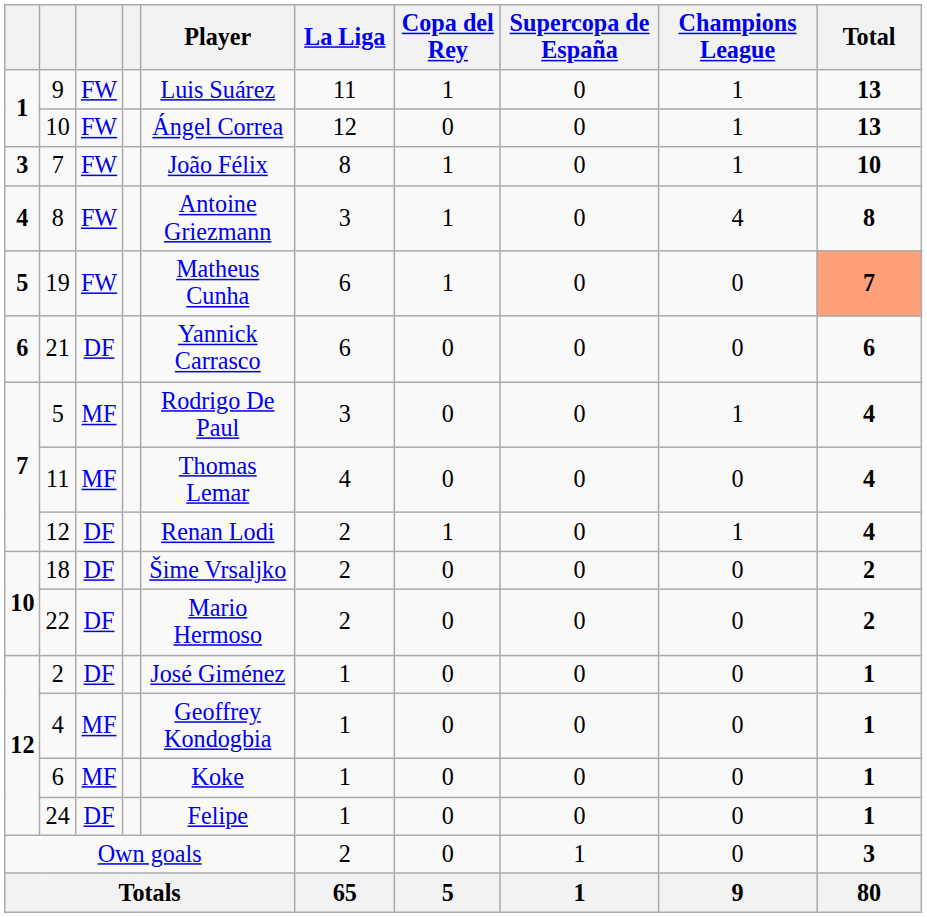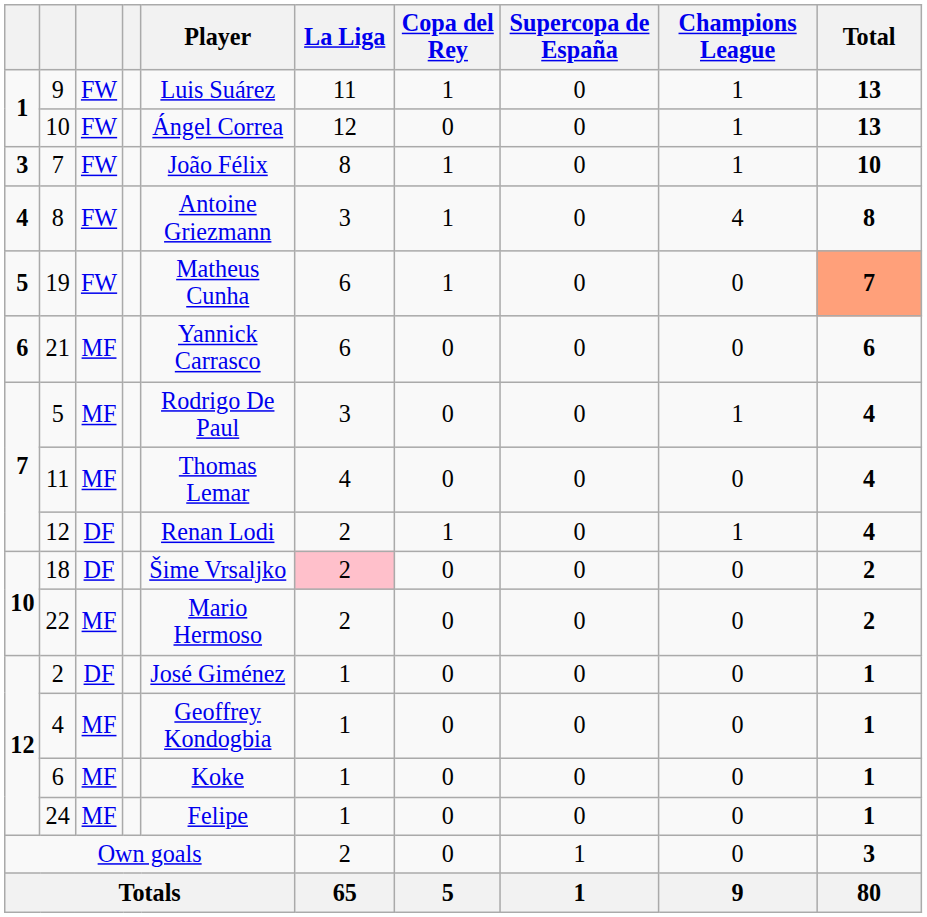21 | column 3: DF -> MF
18 | La Liga: no background -> pink background
22 | column 3: DF -> MF
24 | column 3: DF -> MF
